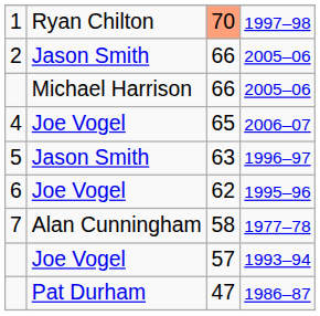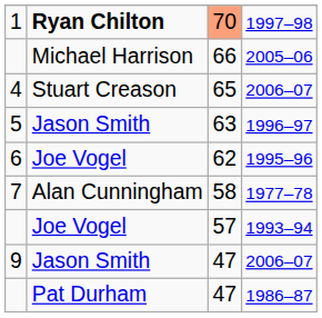1 | column 2: normal -> bold
- row: 2 | Jason Smith | 66 | 2005–06
4 | column 2: Joe Vogel -> Stuart Creason
+ row: 9 | Jason Smith | 47 | 2006–07
